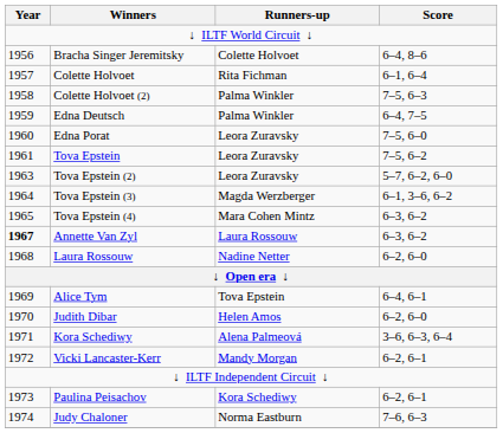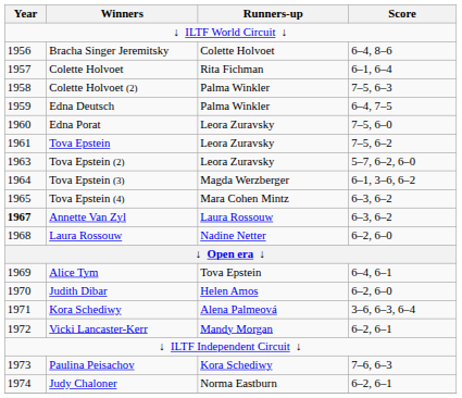Paulina Peisachov | Score: 6–2, 6–1 -> 7–6, 6–3
Judy Chaloner | Score: 7–6, 6–3 -> 6–2, 6–1
